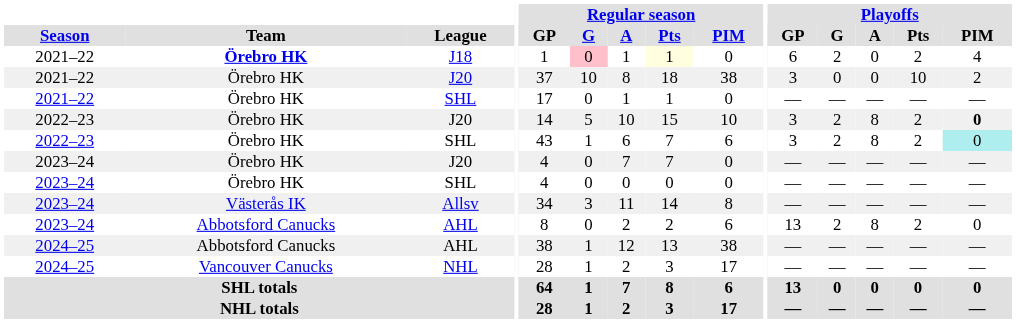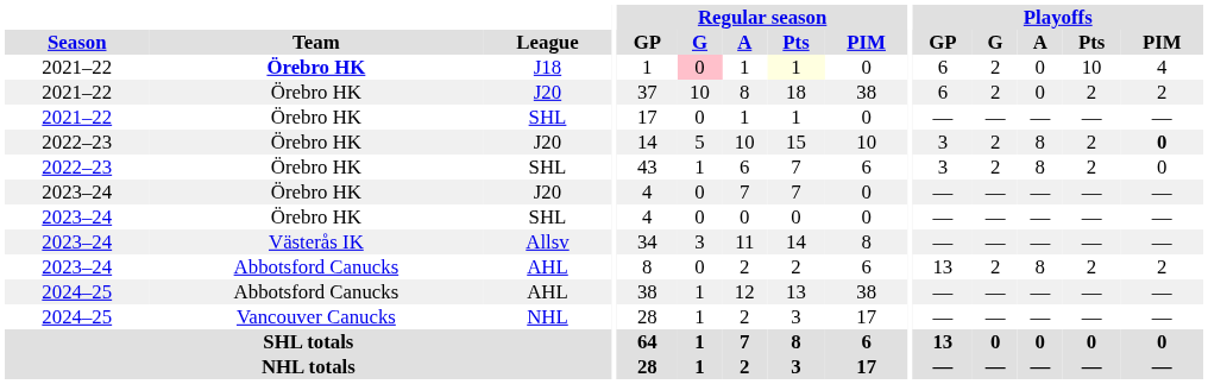J18 | Playoffs / Pts: 2 -> 10
2021–22 / J20 | Playoffs / GP: 3 -> 6
2021–22 / J20 | Playoffs / G: 0 -> 2
2021–22 / J20 | Playoffs / Pts: 10 -> 2
2022–23 / SHL | Playoffs / PIM: paleturquoise background -> no background
2023–24 / AHL | Playoffs / PIM: 0 -> 2
